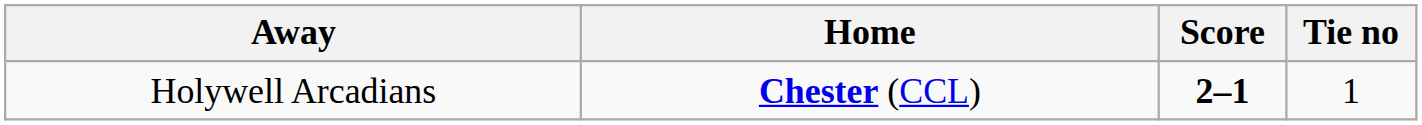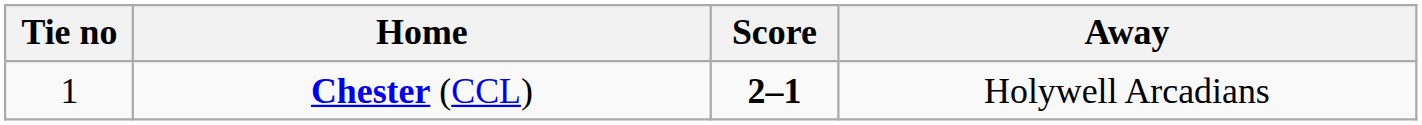columns swapped: Tie no <-> Away
